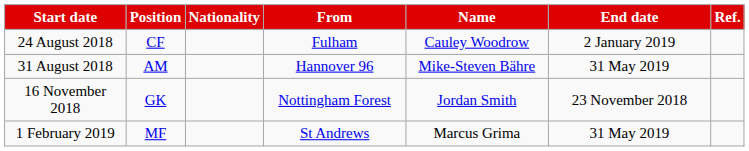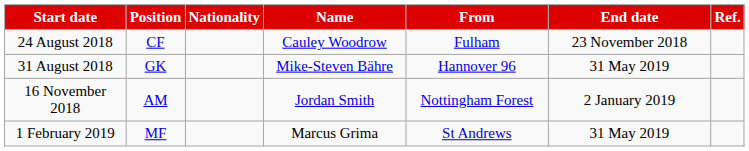columns swapped: Name <-> From
24 August 2018 | End date: 2 January 2019 -> 23 November 2018
31 August 2018 | Position: AM -> GK
16 November 2018 | Position: GK -> AM
16 November 2018 | End date: 23 November 2018 -> 2 January 2019
